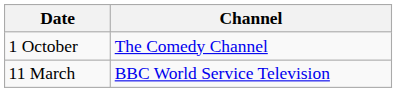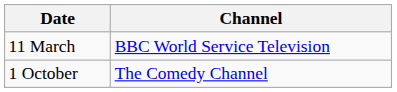rows swapped: 11 March <-> 1 October
